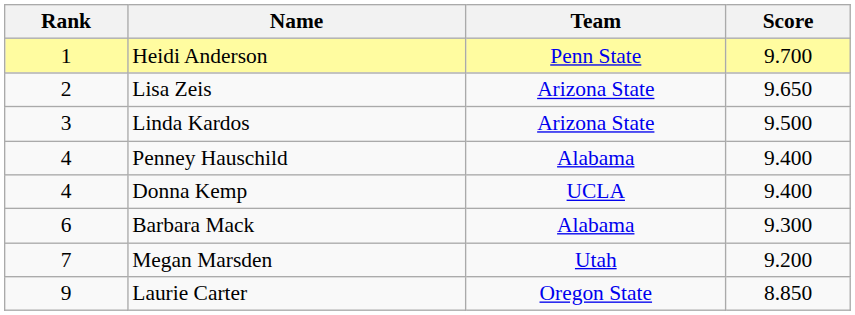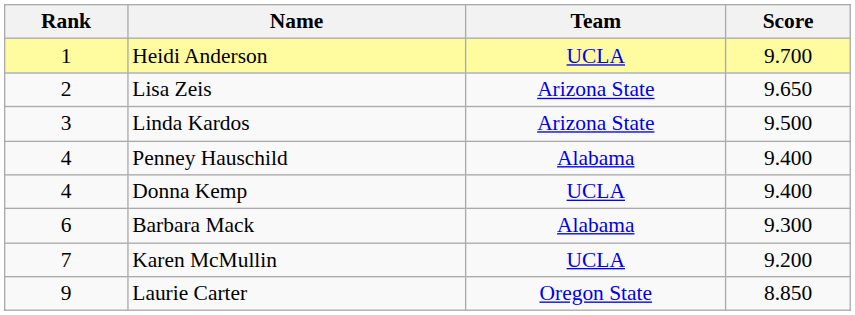Heidi Anderson | Team: Penn State -> UCLA
+ row: 7 | Karen McMullin | UCLA | 9.200
- row: 7 | Megan Marsden | Utah | 9.200
